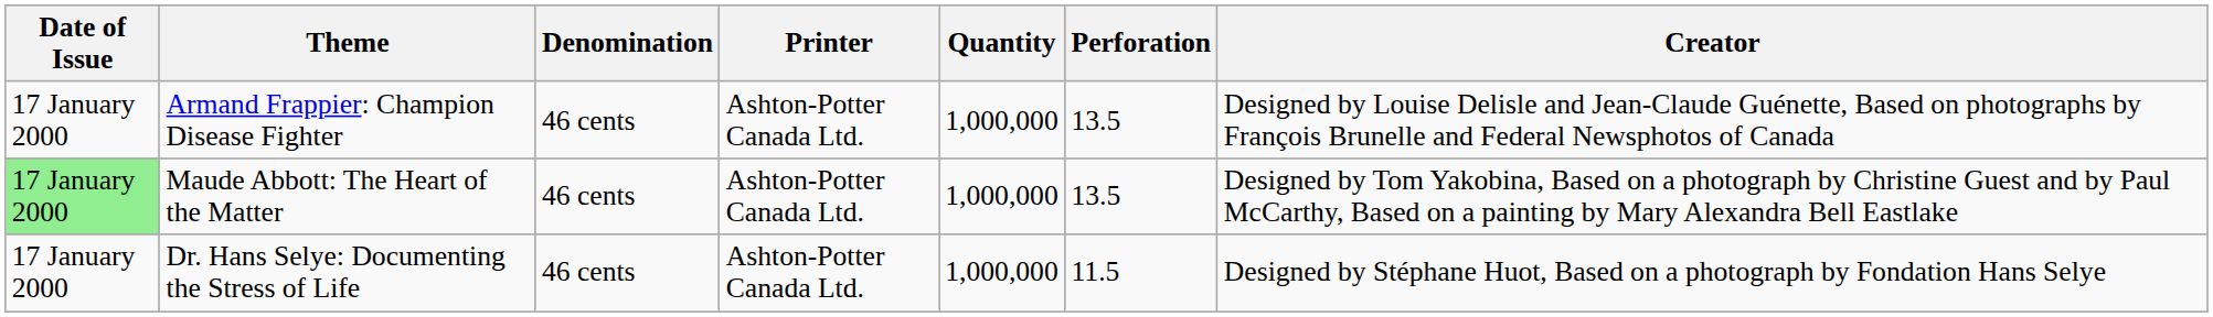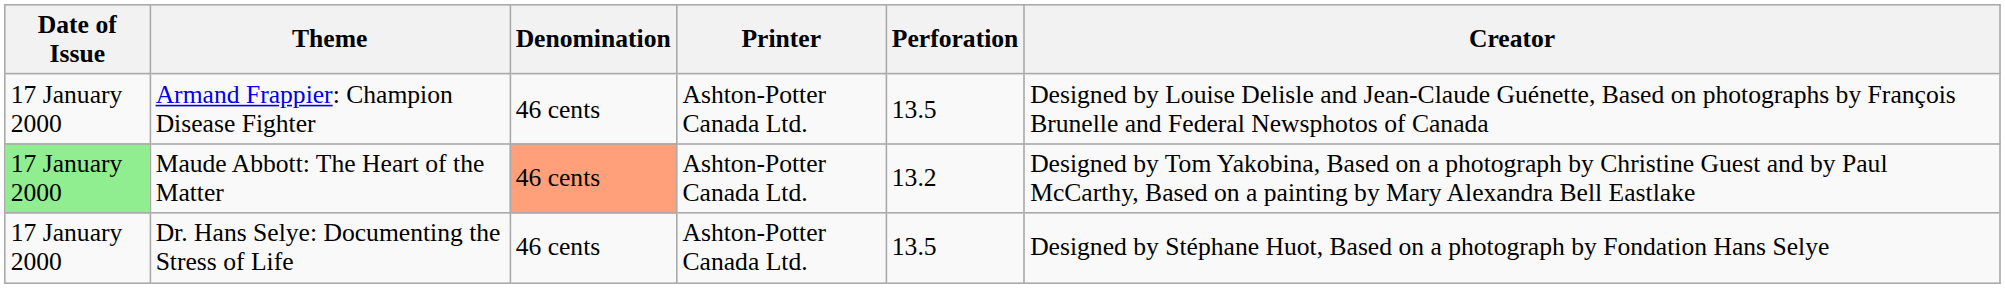- column: Quantity | 1,000,000 | 1,000,000 | 1,000,000
Maude Abbott: The Heart of the Matter | Denomination: no background -> lightsalmon background
Maude Abbott: The Heart of the Matter | Perforation: 13.5 -> 13.2
Dr. Hans Selye: Documenting the Stress of Life | Perforation: 11.5 -> 13.5
